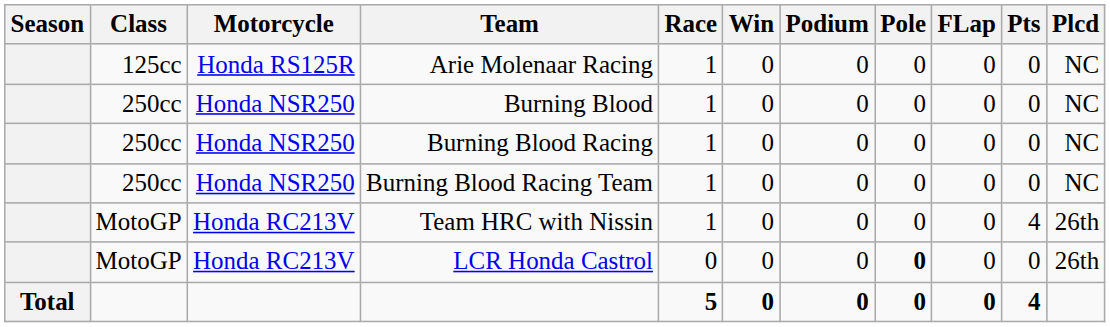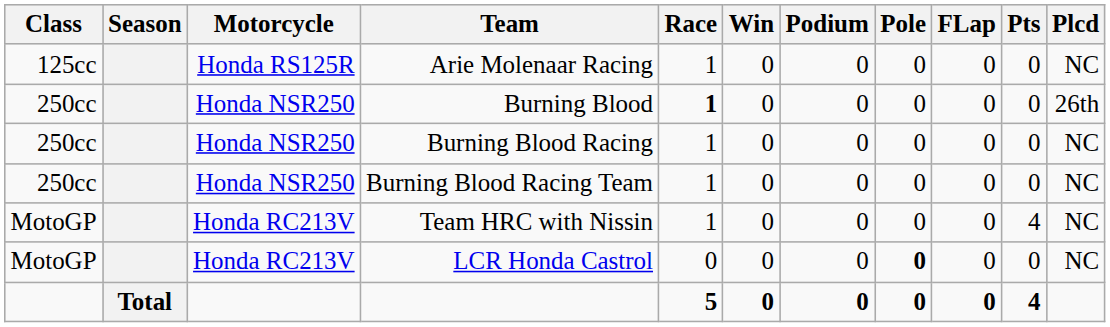columns swapped: Season <-> Class
Burning Blood | Race: normal -> bold
Burning Blood | Plcd: NC -> 26th
Team HRC with Nissin | Plcd: 26th -> NC
LCR Honda Castrol | Plcd: 26th -> NC
